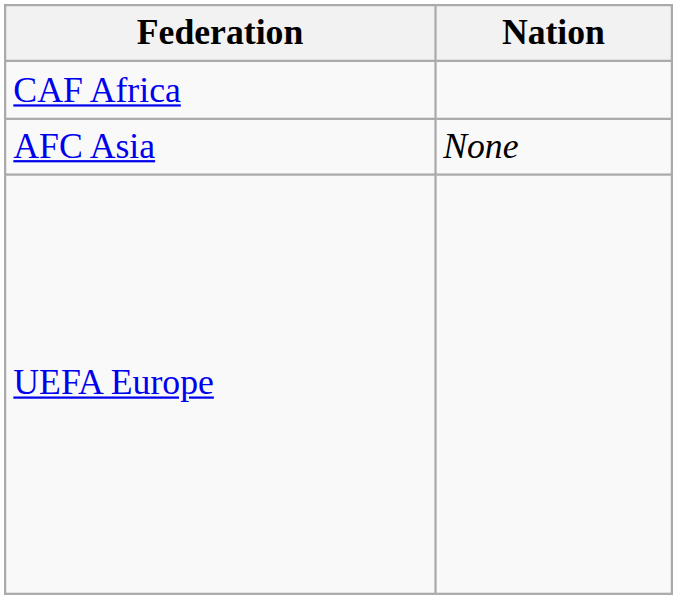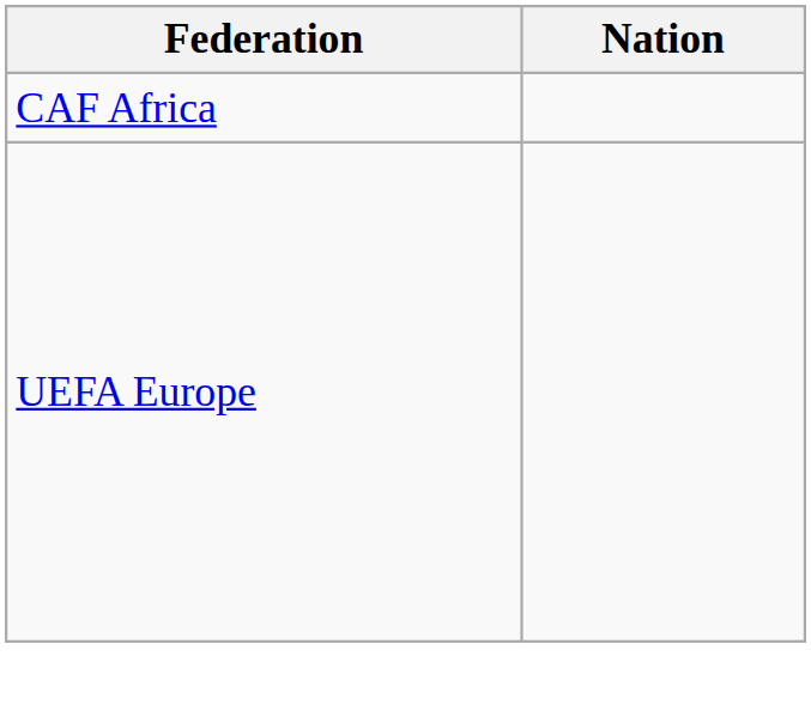- row: AFC Asia | None
